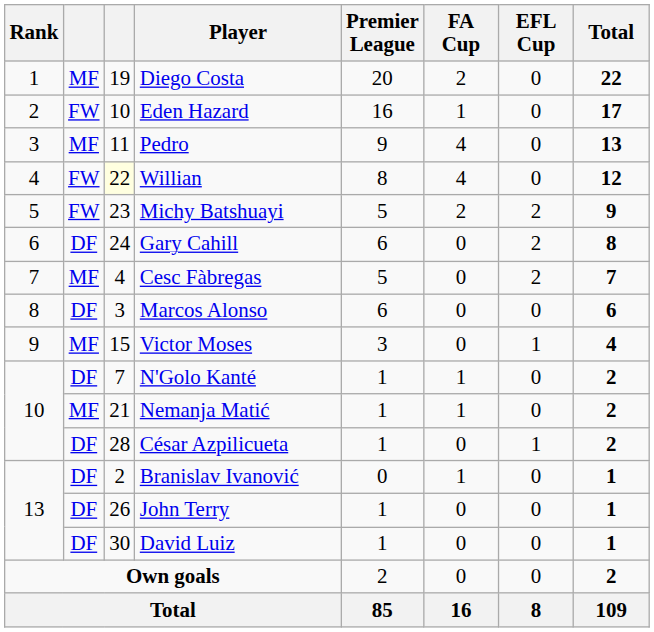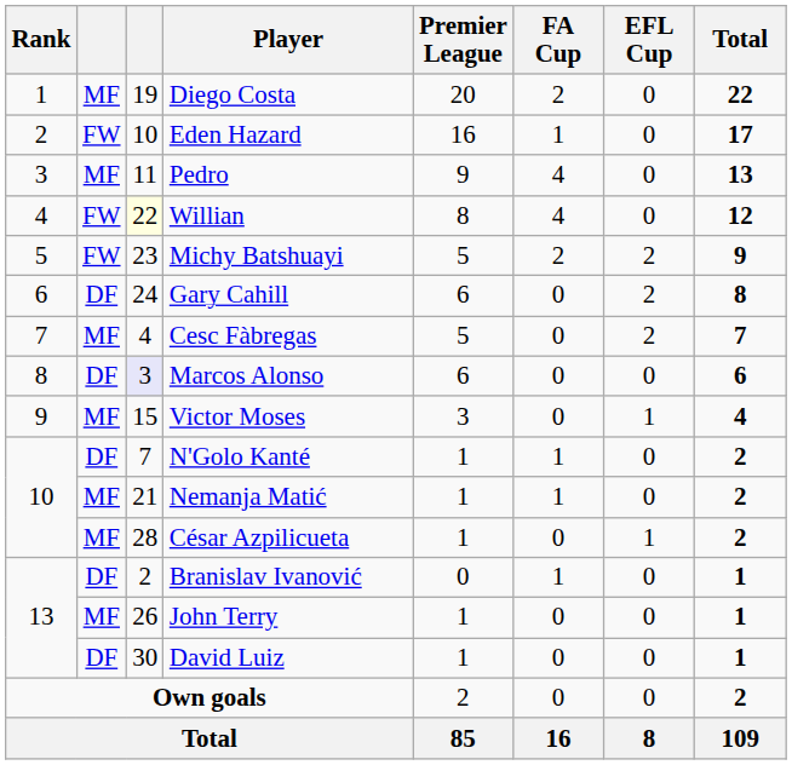Marcos Alonso | column 3: no background -> lavender background
César Azpilicueta | column 2: DF -> MF
John Terry | column 2: DF -> MF
